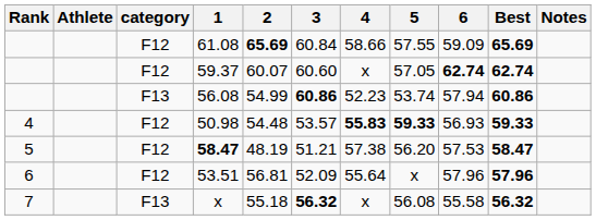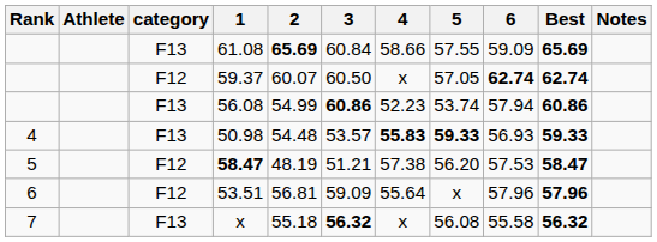61.08 | category: F12 -> F13
59.37 | 3: 60.60 -> 60.50
50.98 | category: F12 -> F13
53.51 | 3: 52.09 -> 59.09
